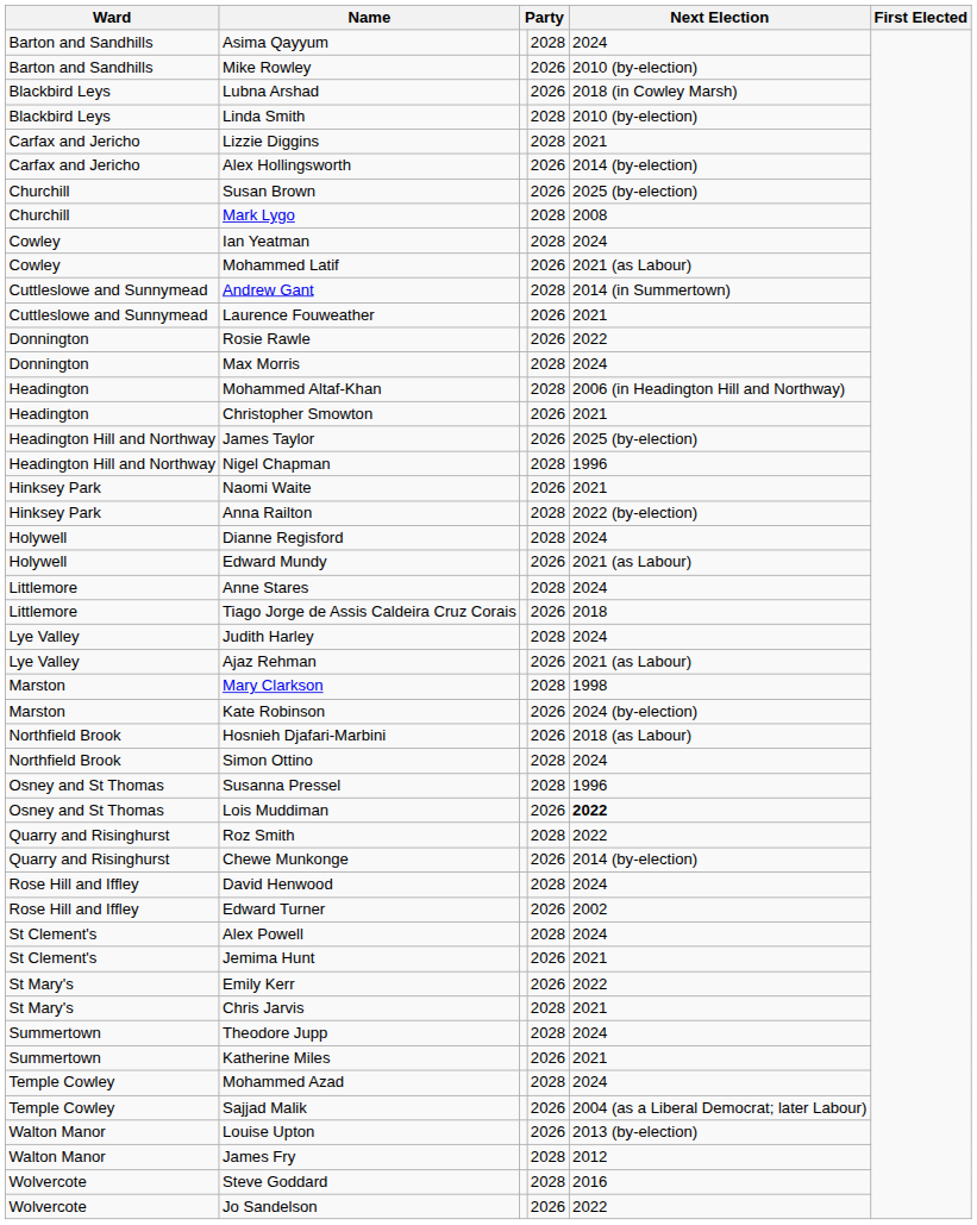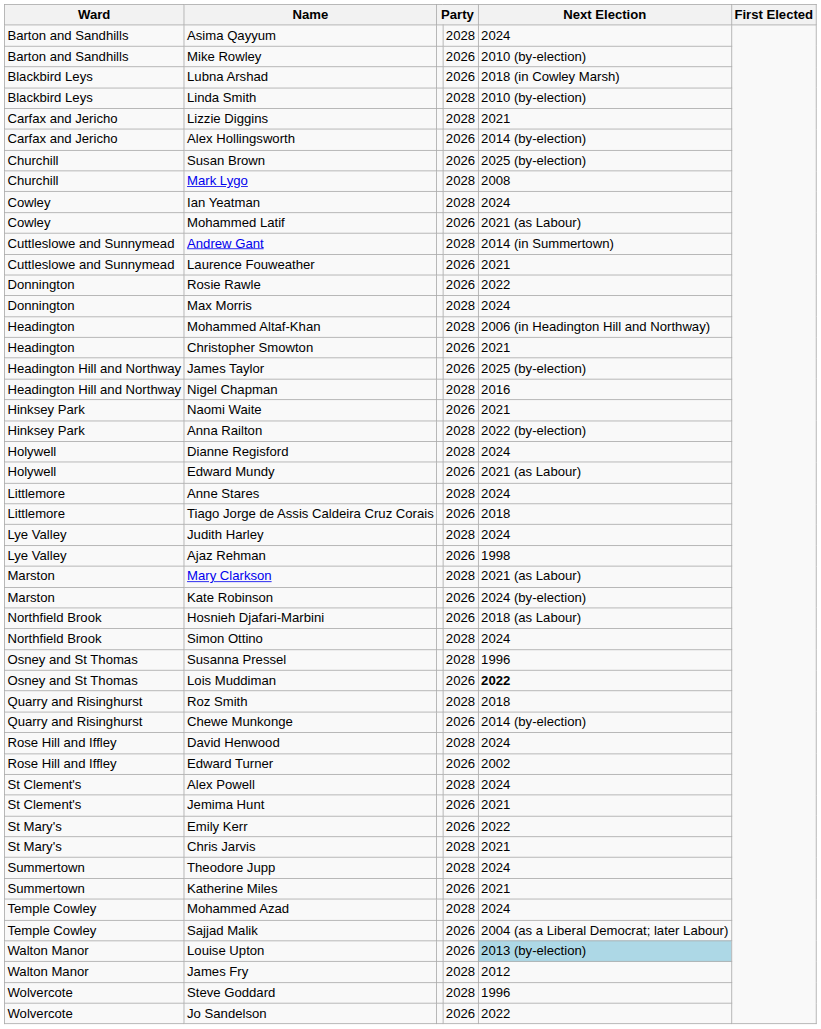Nigel Chapman | Next Election: 1996 -> 2016
Ajaz Rehman | Next Election: 2021 (as Labour) -> 1998
Mary Clarkson | Next Election: 1998 -> 2021 (as Labour)
Roz Smith | Next Election: 2022 -> 2018
Louise Upton | Next Election: no background -> lightblue background
Steve Goddard | Next Election: 2016 -> 1996
